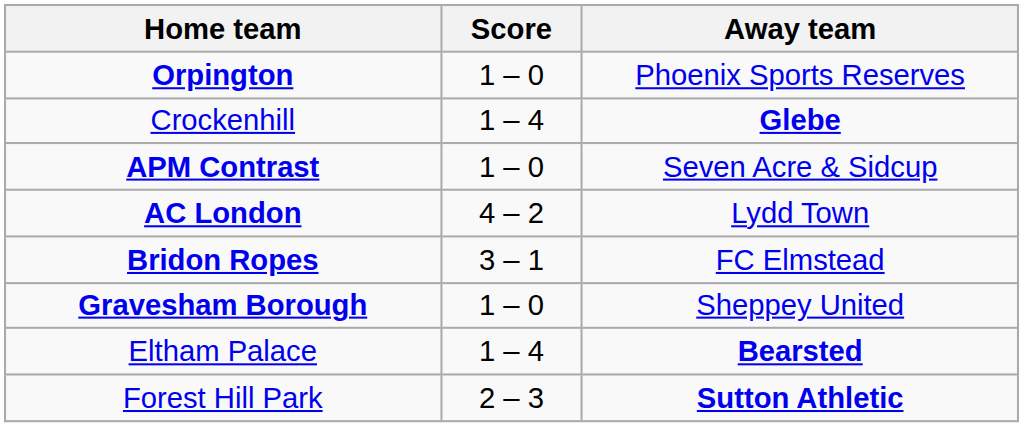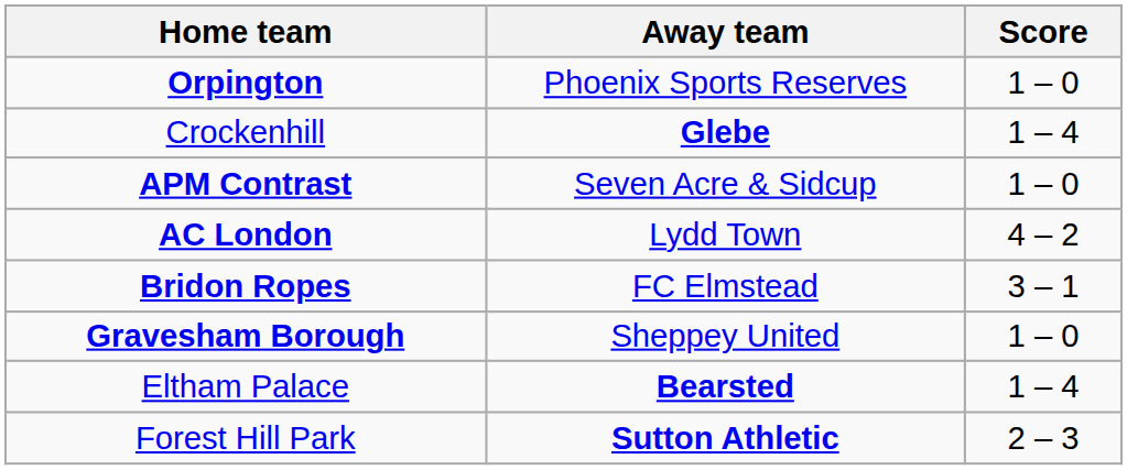columns swapped: Score <-> Away team
